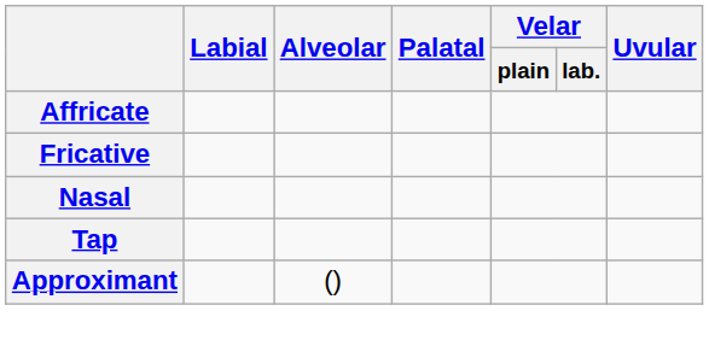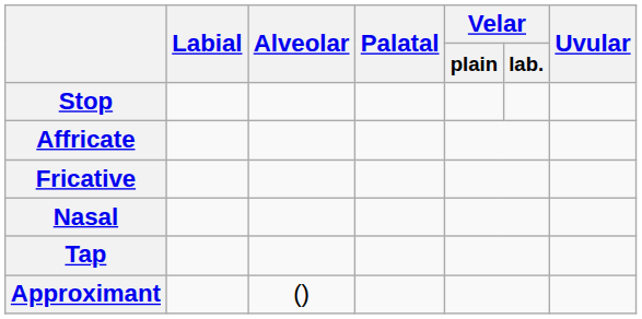+ row: Stop
